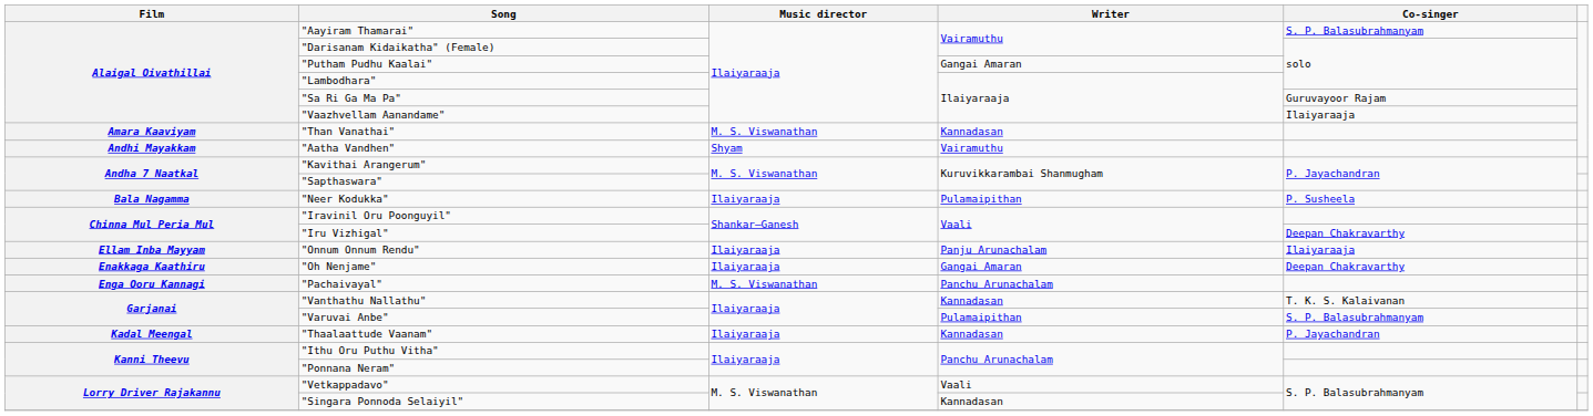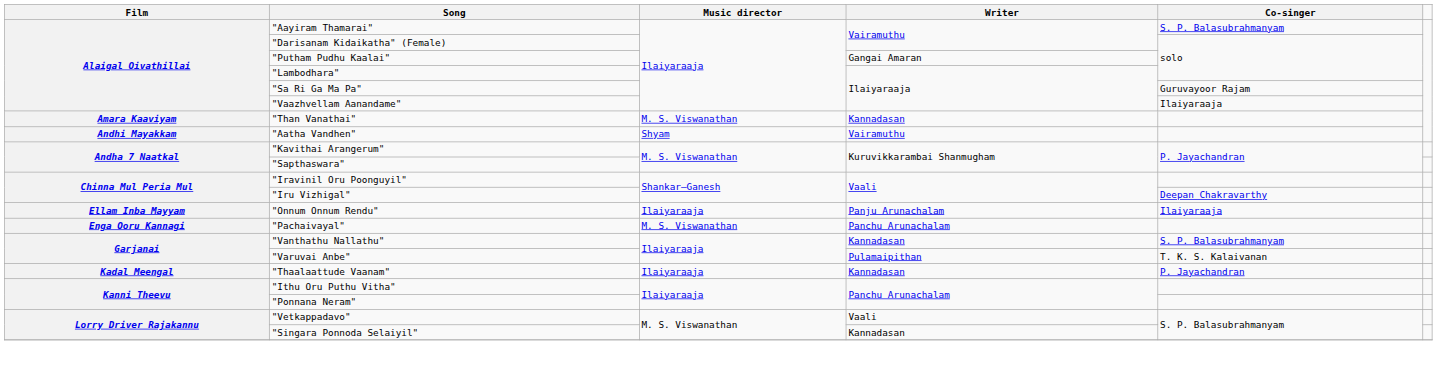- row: Bala Nagamma | "Neer Kodukka" | Ilaiyaraaja | Pulamaipithan | P. Susheela
- row: Enakkaga Kaathiru | "Oh Nenjame" | Ilaiyaraaja | Gangai Amaran | Deepan Chakravarthy
"Vanthathu Nallathu" | Co-singer: T. K. S. Kalaivanan -> S. P. Balasubrahmanyam
"Varuvai Anbe" | Co-singer: S. P. Balasubrahmanyam -> T. K. S. Kalaivanan
